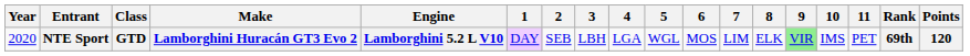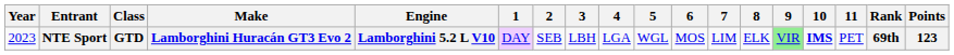NTE Sport | Year: 2020 -> 2023
NTE Sport | 10: normal -> bold
NTE Sport | Points: 120 -> 123
